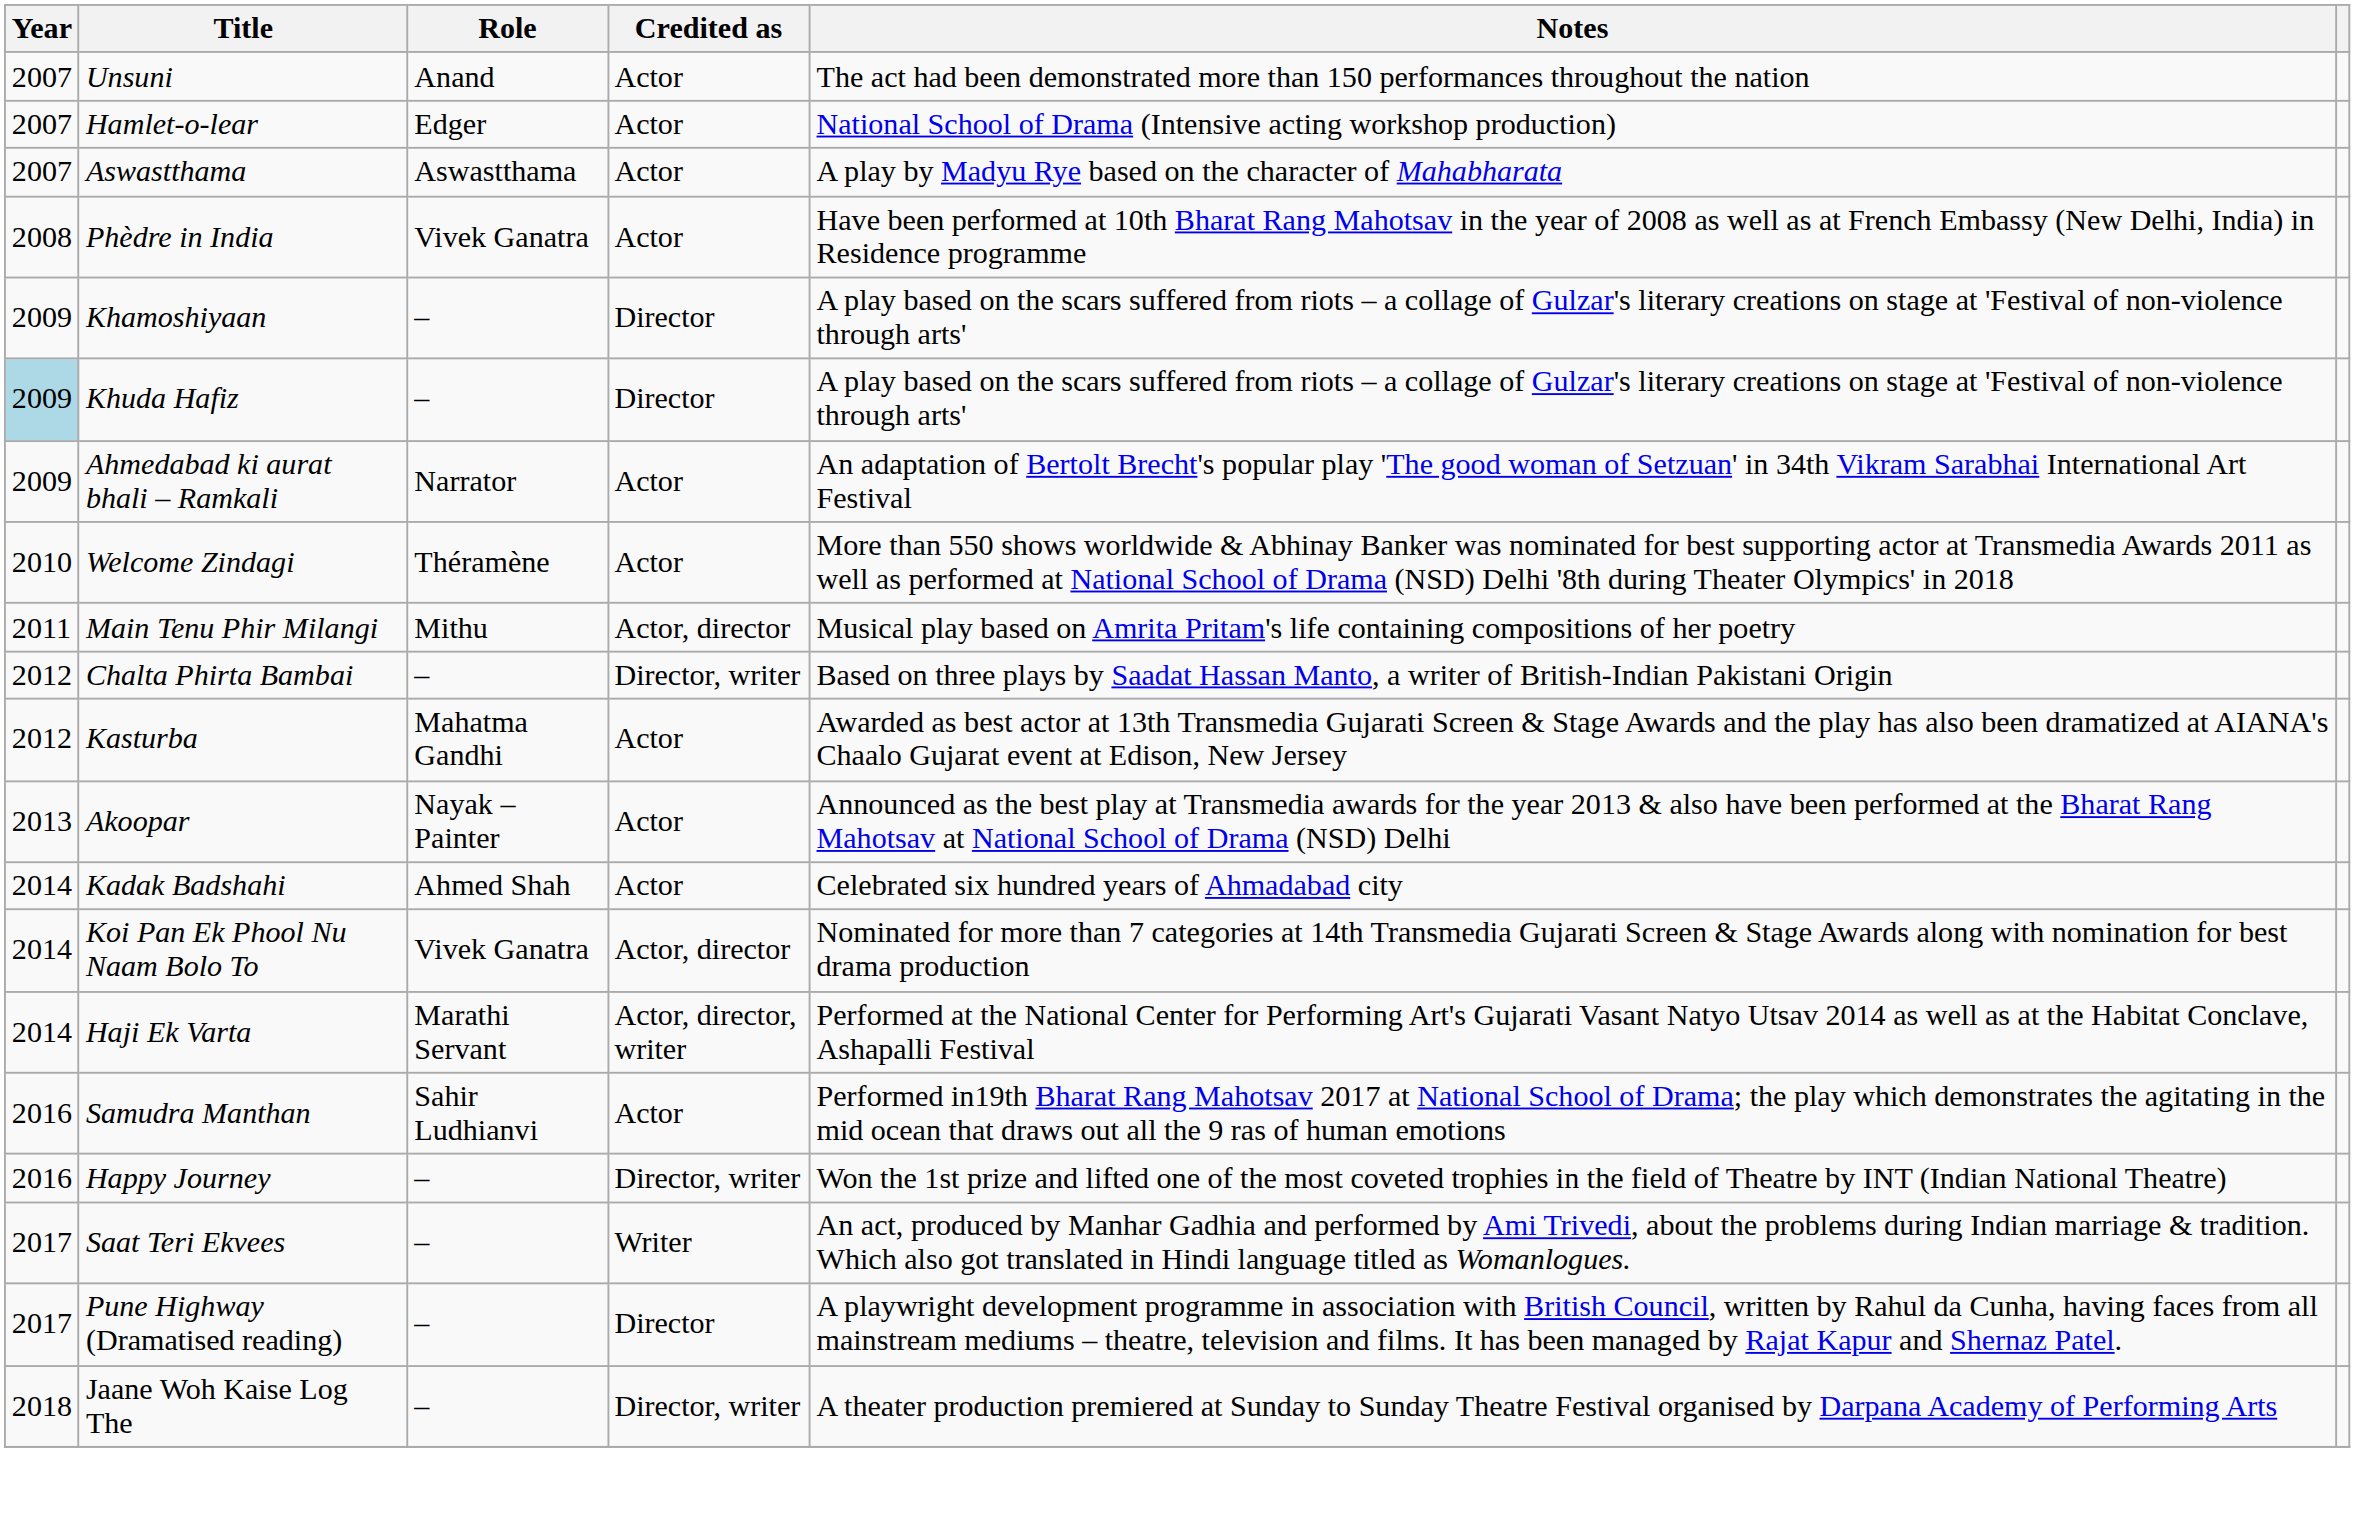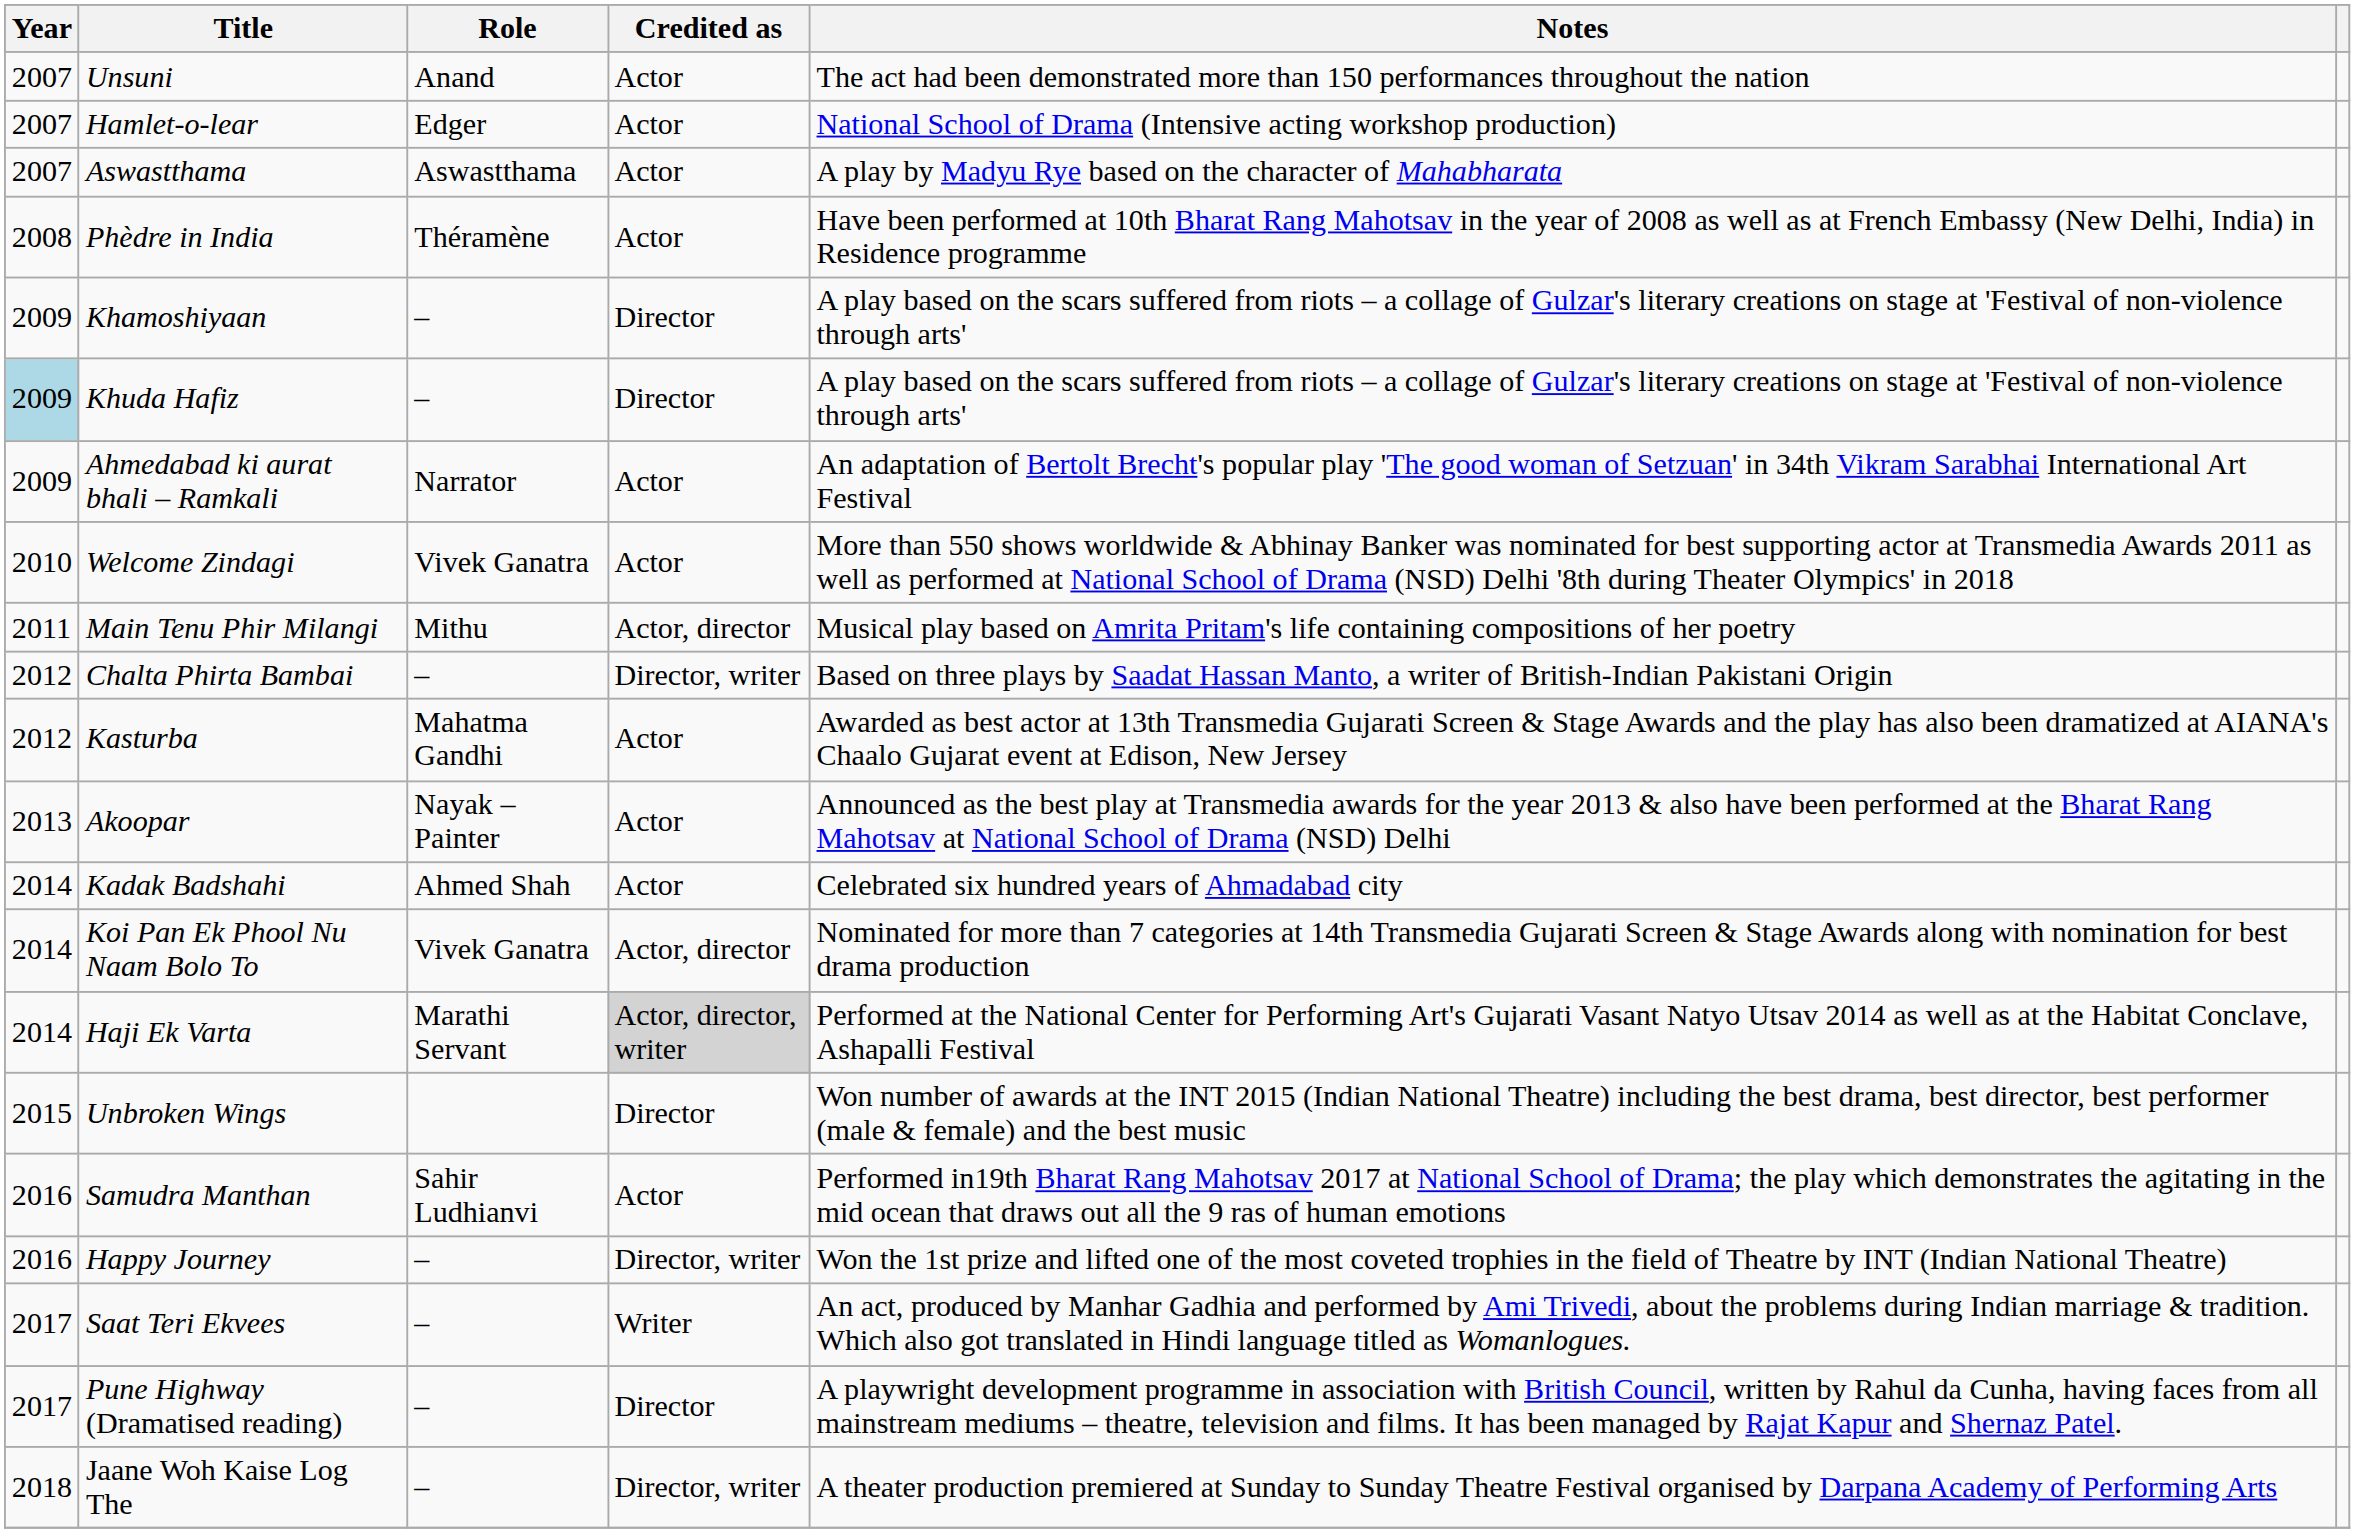Phèdre in India | Role: Vivek Ganatra -> Théramène
Welcome Zindagi | Role: Théramène -> Vivek Ganatra
Haji Ek Varta | Credited as: no background -> lightgrey background
+ row: 2015 | Unbroken Wings | Director | Won number of awards at the INT 2015 (Indian National Theatre) including the best drama, best director, best performer (male & female) and the best music
